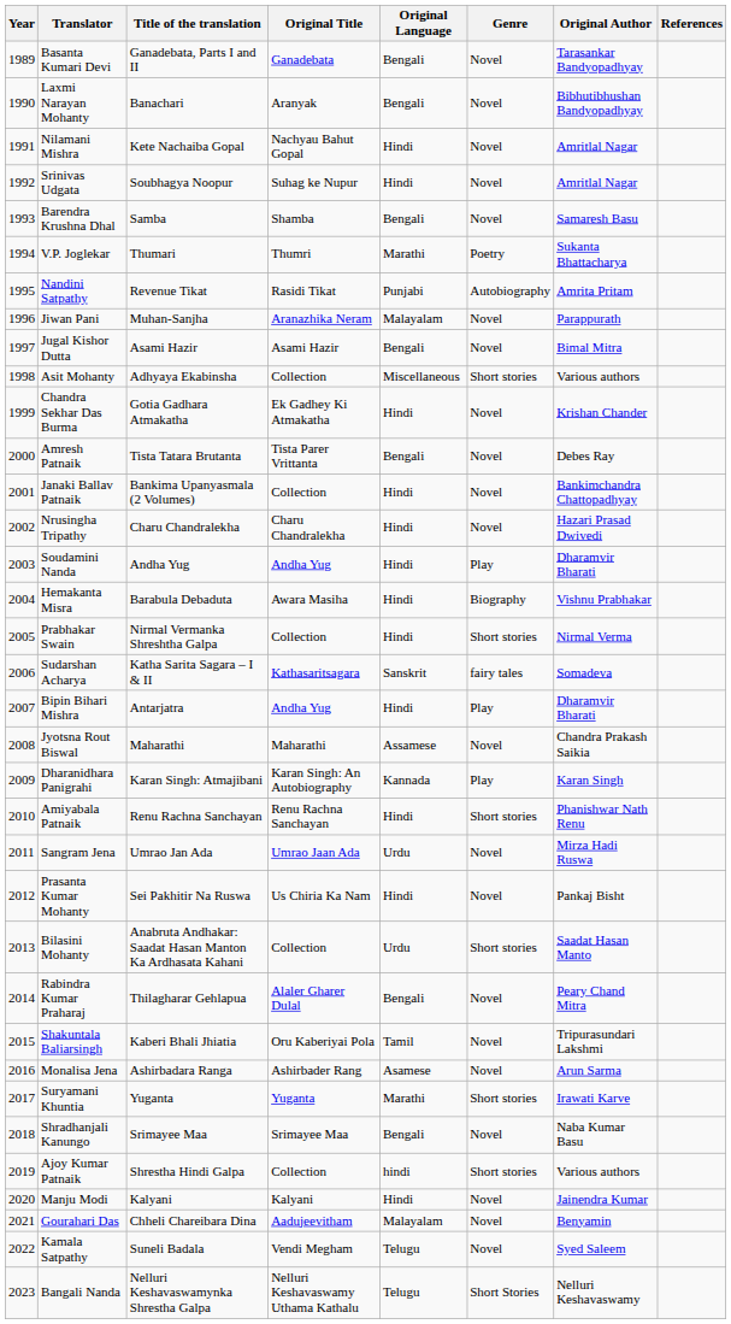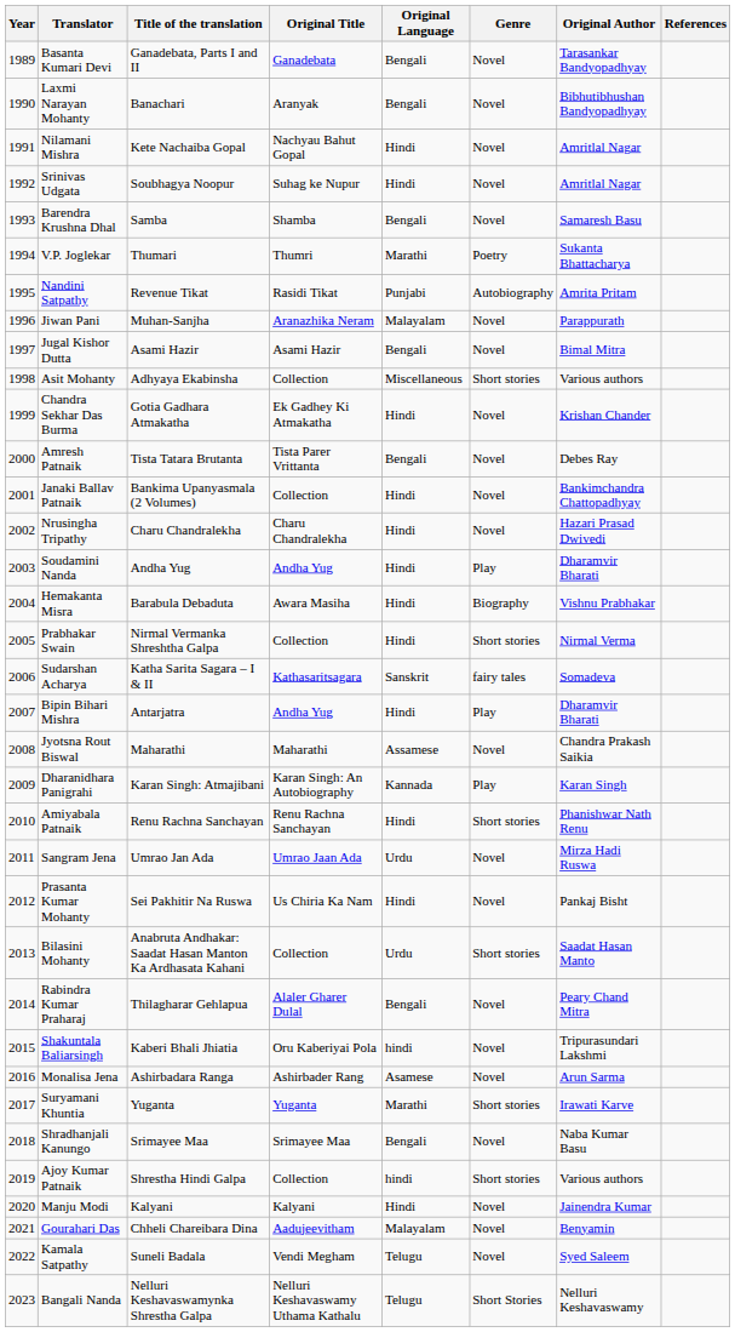Shakuntala Baliarsingh | Original Language: Tamil -> hindi
